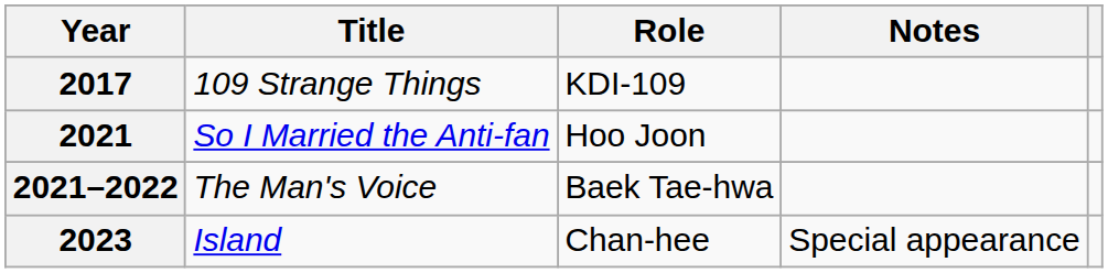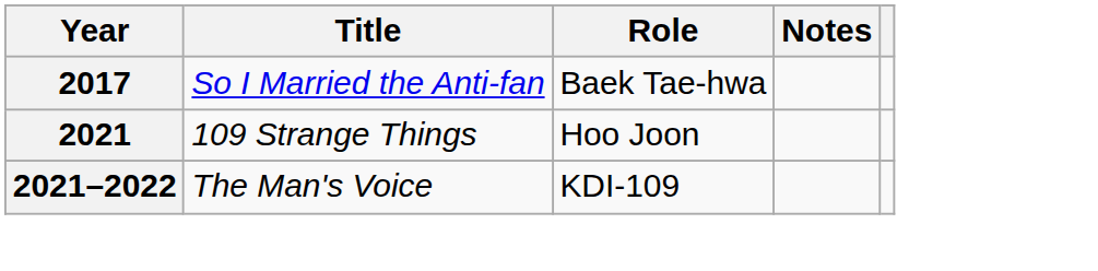2017 | Title: 109 Strange Things -> So I Married the Anti-fan
2017 | Role: KDI-109 -> Baek Tae-hwa
2021 | Title: So I Married the Anti-fan -> 109 Strange Things
2021–2022 | Role: Baek Tae-hwa -> KDI-109
- row: 2023 | Island | Chan-hee | Special appearance
